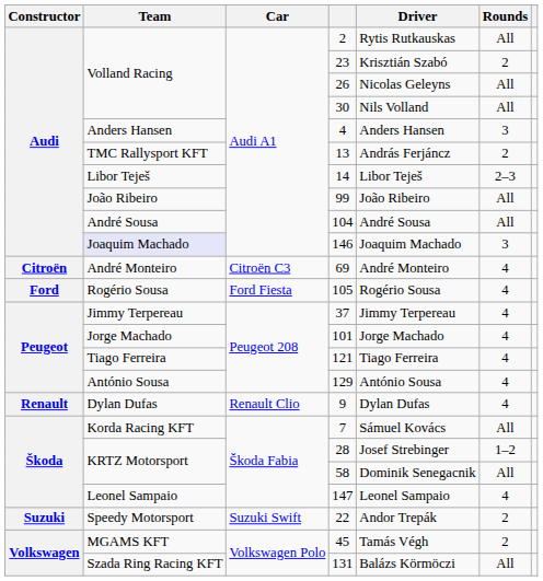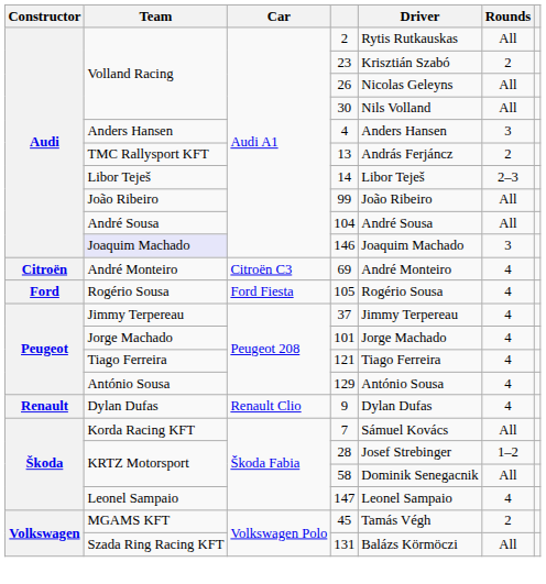- row: Suzuki | Speedy Motorsport | Suzuki Swift | 22 | Andor Trepák | 2
